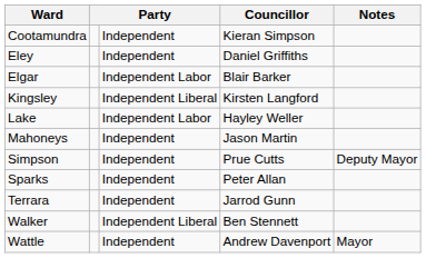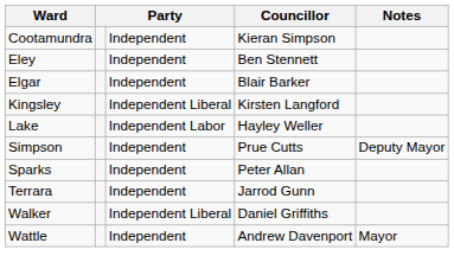Eley | Councillor: Daniel Griffiths -> Ben Stennett
Elgar | column 3: Independent Labor -> Independent
- row: Mahoneys | Independent | Jason Martin
Walker | Councillor: Ben Stennett -> Daniel Griffiths
